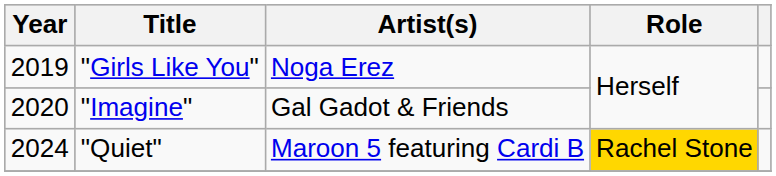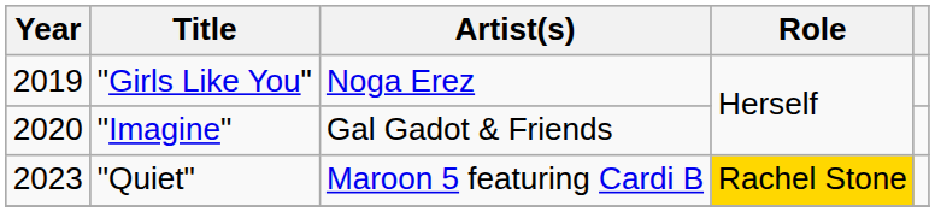"Quiet" | Year: 2024 -> 2023
